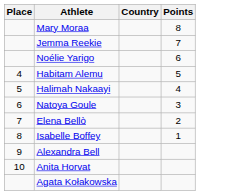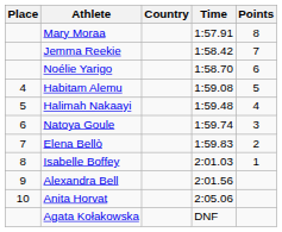+ column: Time | 1:57.91 | 1:58.42 | 1:58.70 | 1:59.08 | 1:59.48 | 1:59.74 | 1:59.83 | 2:01.03 | 2:01.56 | 2:05.06 | DNF
